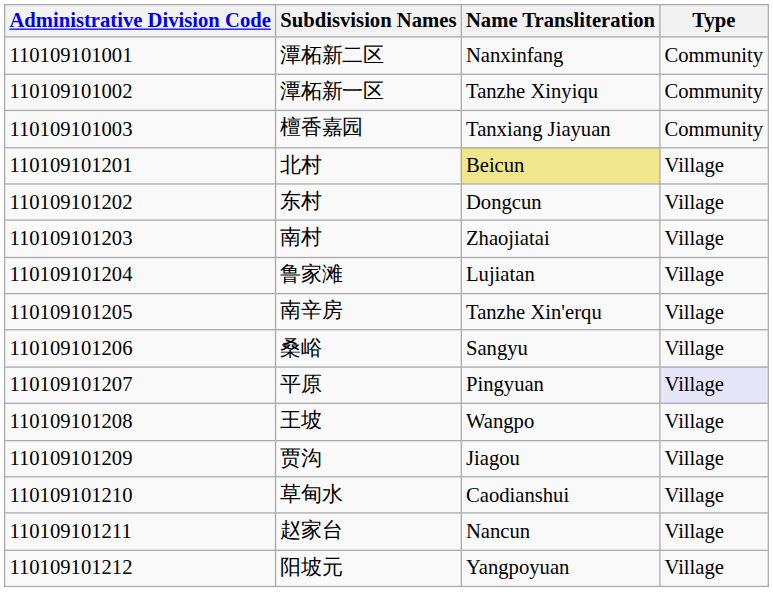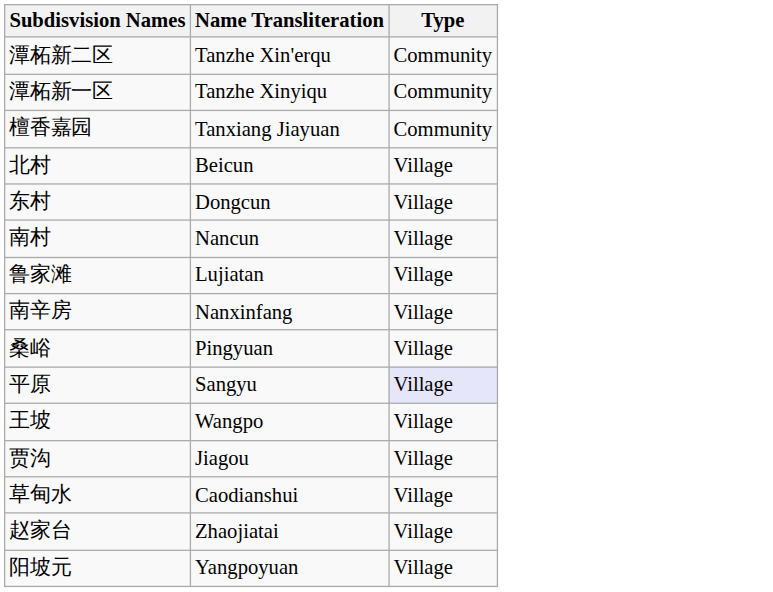- column: Administrative Division Code | 110109101001 | 110109101002 | 110109101003 | 110109101201 | 110109101202 | 110109101203 | 110109101204 | 110109101205 | 110109101206 | 110109101207 | 110109101208 | 110109101209 | 110109101210 | 110109101211 | 110109101212
潭柘新二区 | Name Transliteration: Nanxinfang -> Tanzhe Xin'erqu
北村 | Name Transliteration: khaki background -> no background
南村 | Name Transliteration: Zhaojiatai -> Nancun
南辛房 | Name Transliteration: Tanzhe Xin'erqu -> Nanxinfang
桑峪 | Name Transliteration: Sangyu -> Pingyuan
平原 | Name Transliteration: Pingyuan -> Sangyu
赵家台 | Name Transliteration: Nancun -> Zhaojiatai
